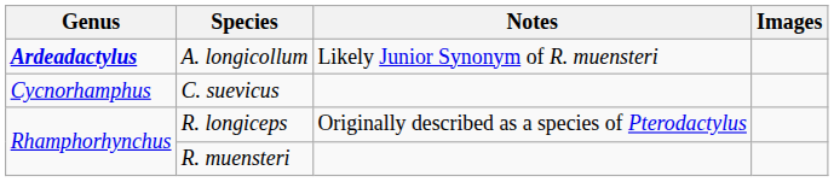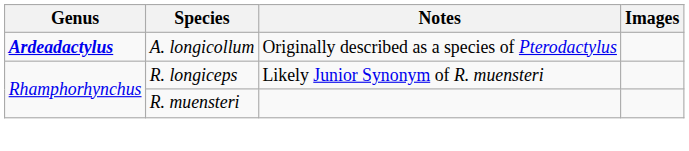A. longicollum | Notes: Likely Junior Synonym of R. muensteri -> Originally described as a species of Pterodactylus
- row: Cycnorhamphus | C. suevicus
R. longiceps | Notes: Originally described as a species of Pterodactylus -> Likely Junior Synonym of R. muensteri
